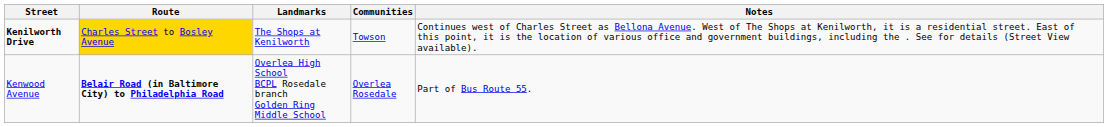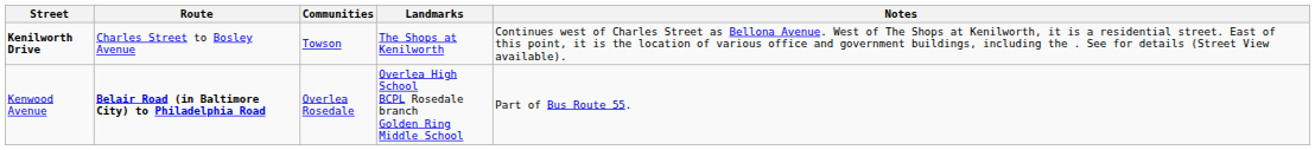columns swapped: Communities <-> Landmarks
Kenilworth Drive | Route: gold background -> no background
